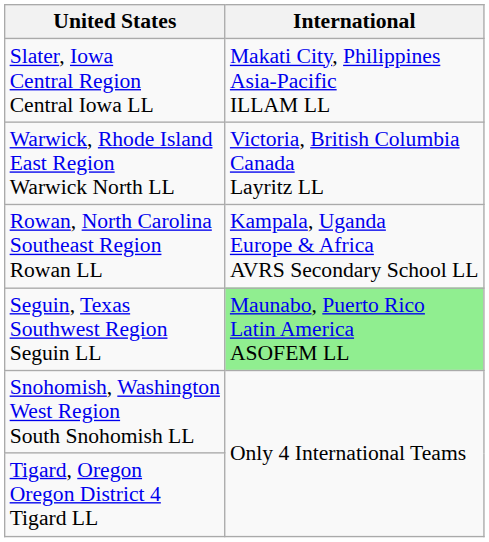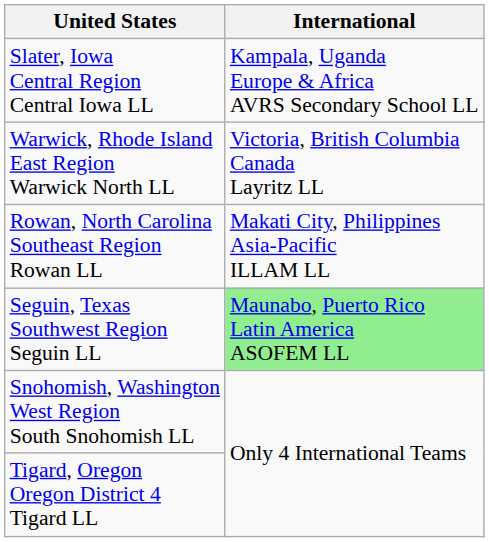Slater, Iowa Central Region Central Iowa LL | International: Makati City, Philippines Asia-Pacific ILLAM LL -> Kampala, Uganda Europe & Africa AVRS Secondary School LL
Rowan, North Carolina Southeast Region Rowan LL | International: Kampala, Uganda Europe & Africa AVRS Secondary School LL -> Makati City, Philippines Asia-Pacific ILLAM LL
